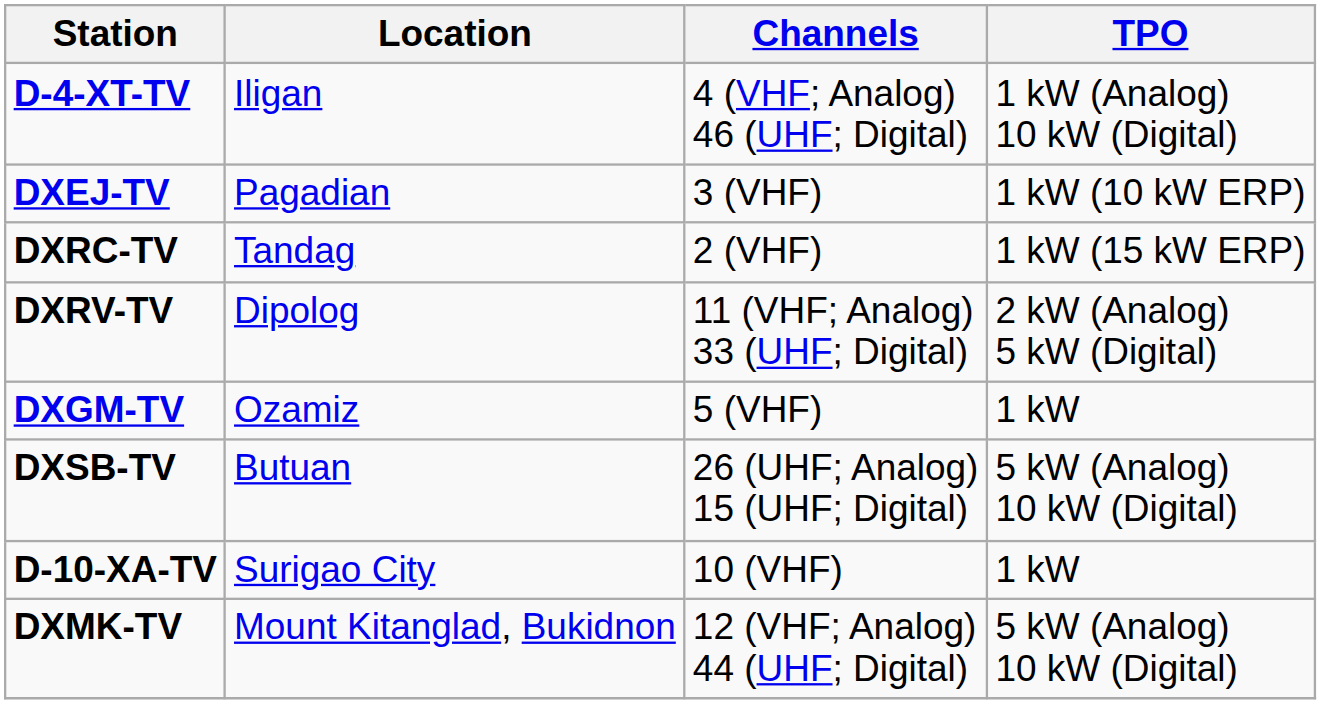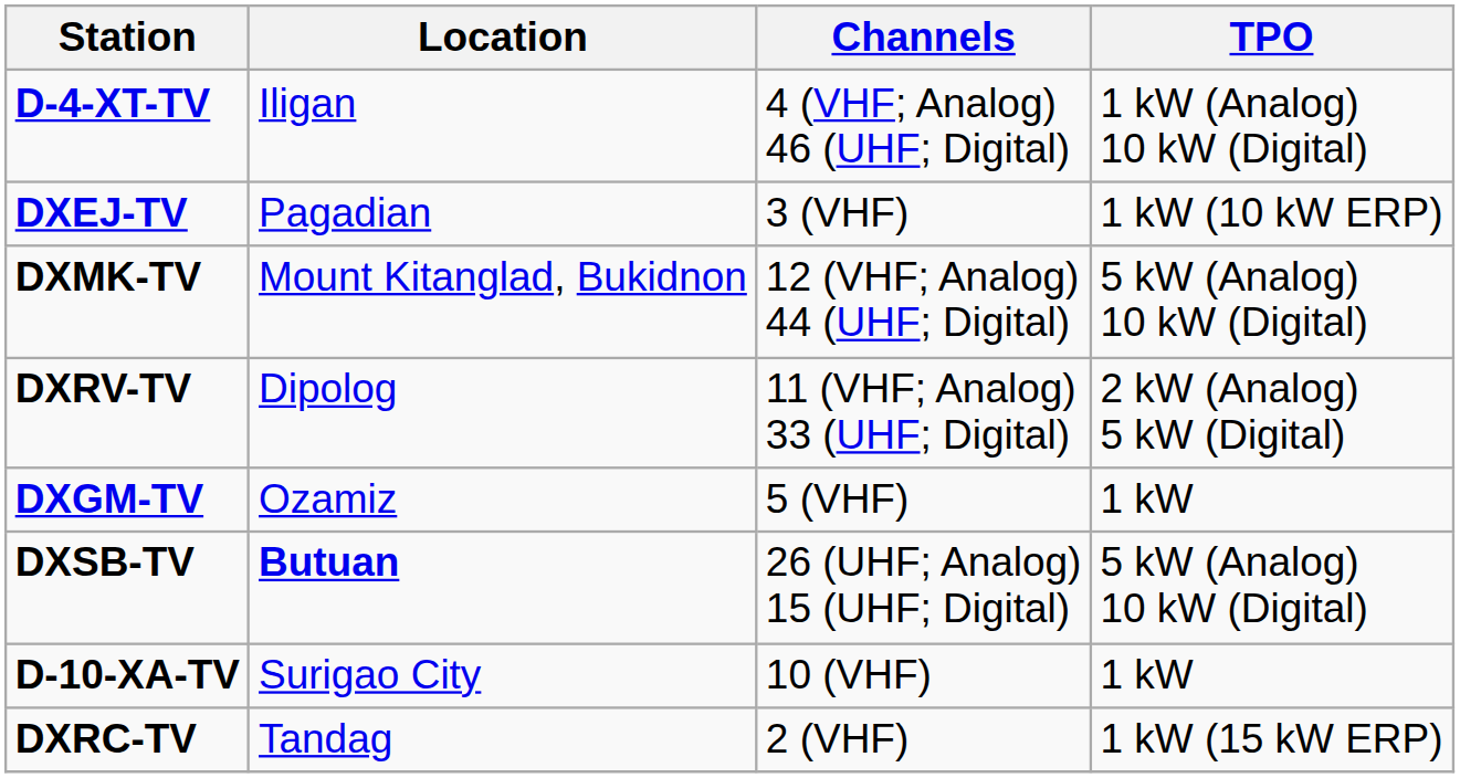rows swapped: DXMK-TV <-> DXRC-TV
DXSB-TV | Location: normal -> bold
